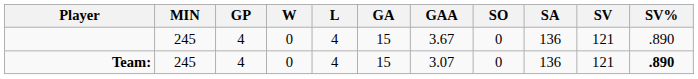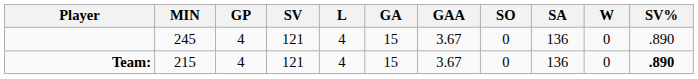columns swapped: W <-> SV
Team: | MIN: 245 -> 215
Team: | GAA: 3.07 -> 3.67
